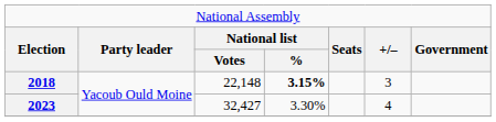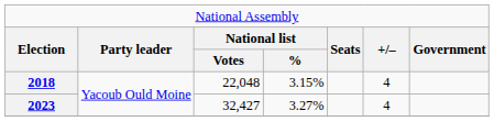2018 | column 3: 22,148 -> 22,048
2018 | column 4: bold -> normal
2018 | column 6: 3 -> 4
2023 | column 4: 3.30% -> 3.27%
